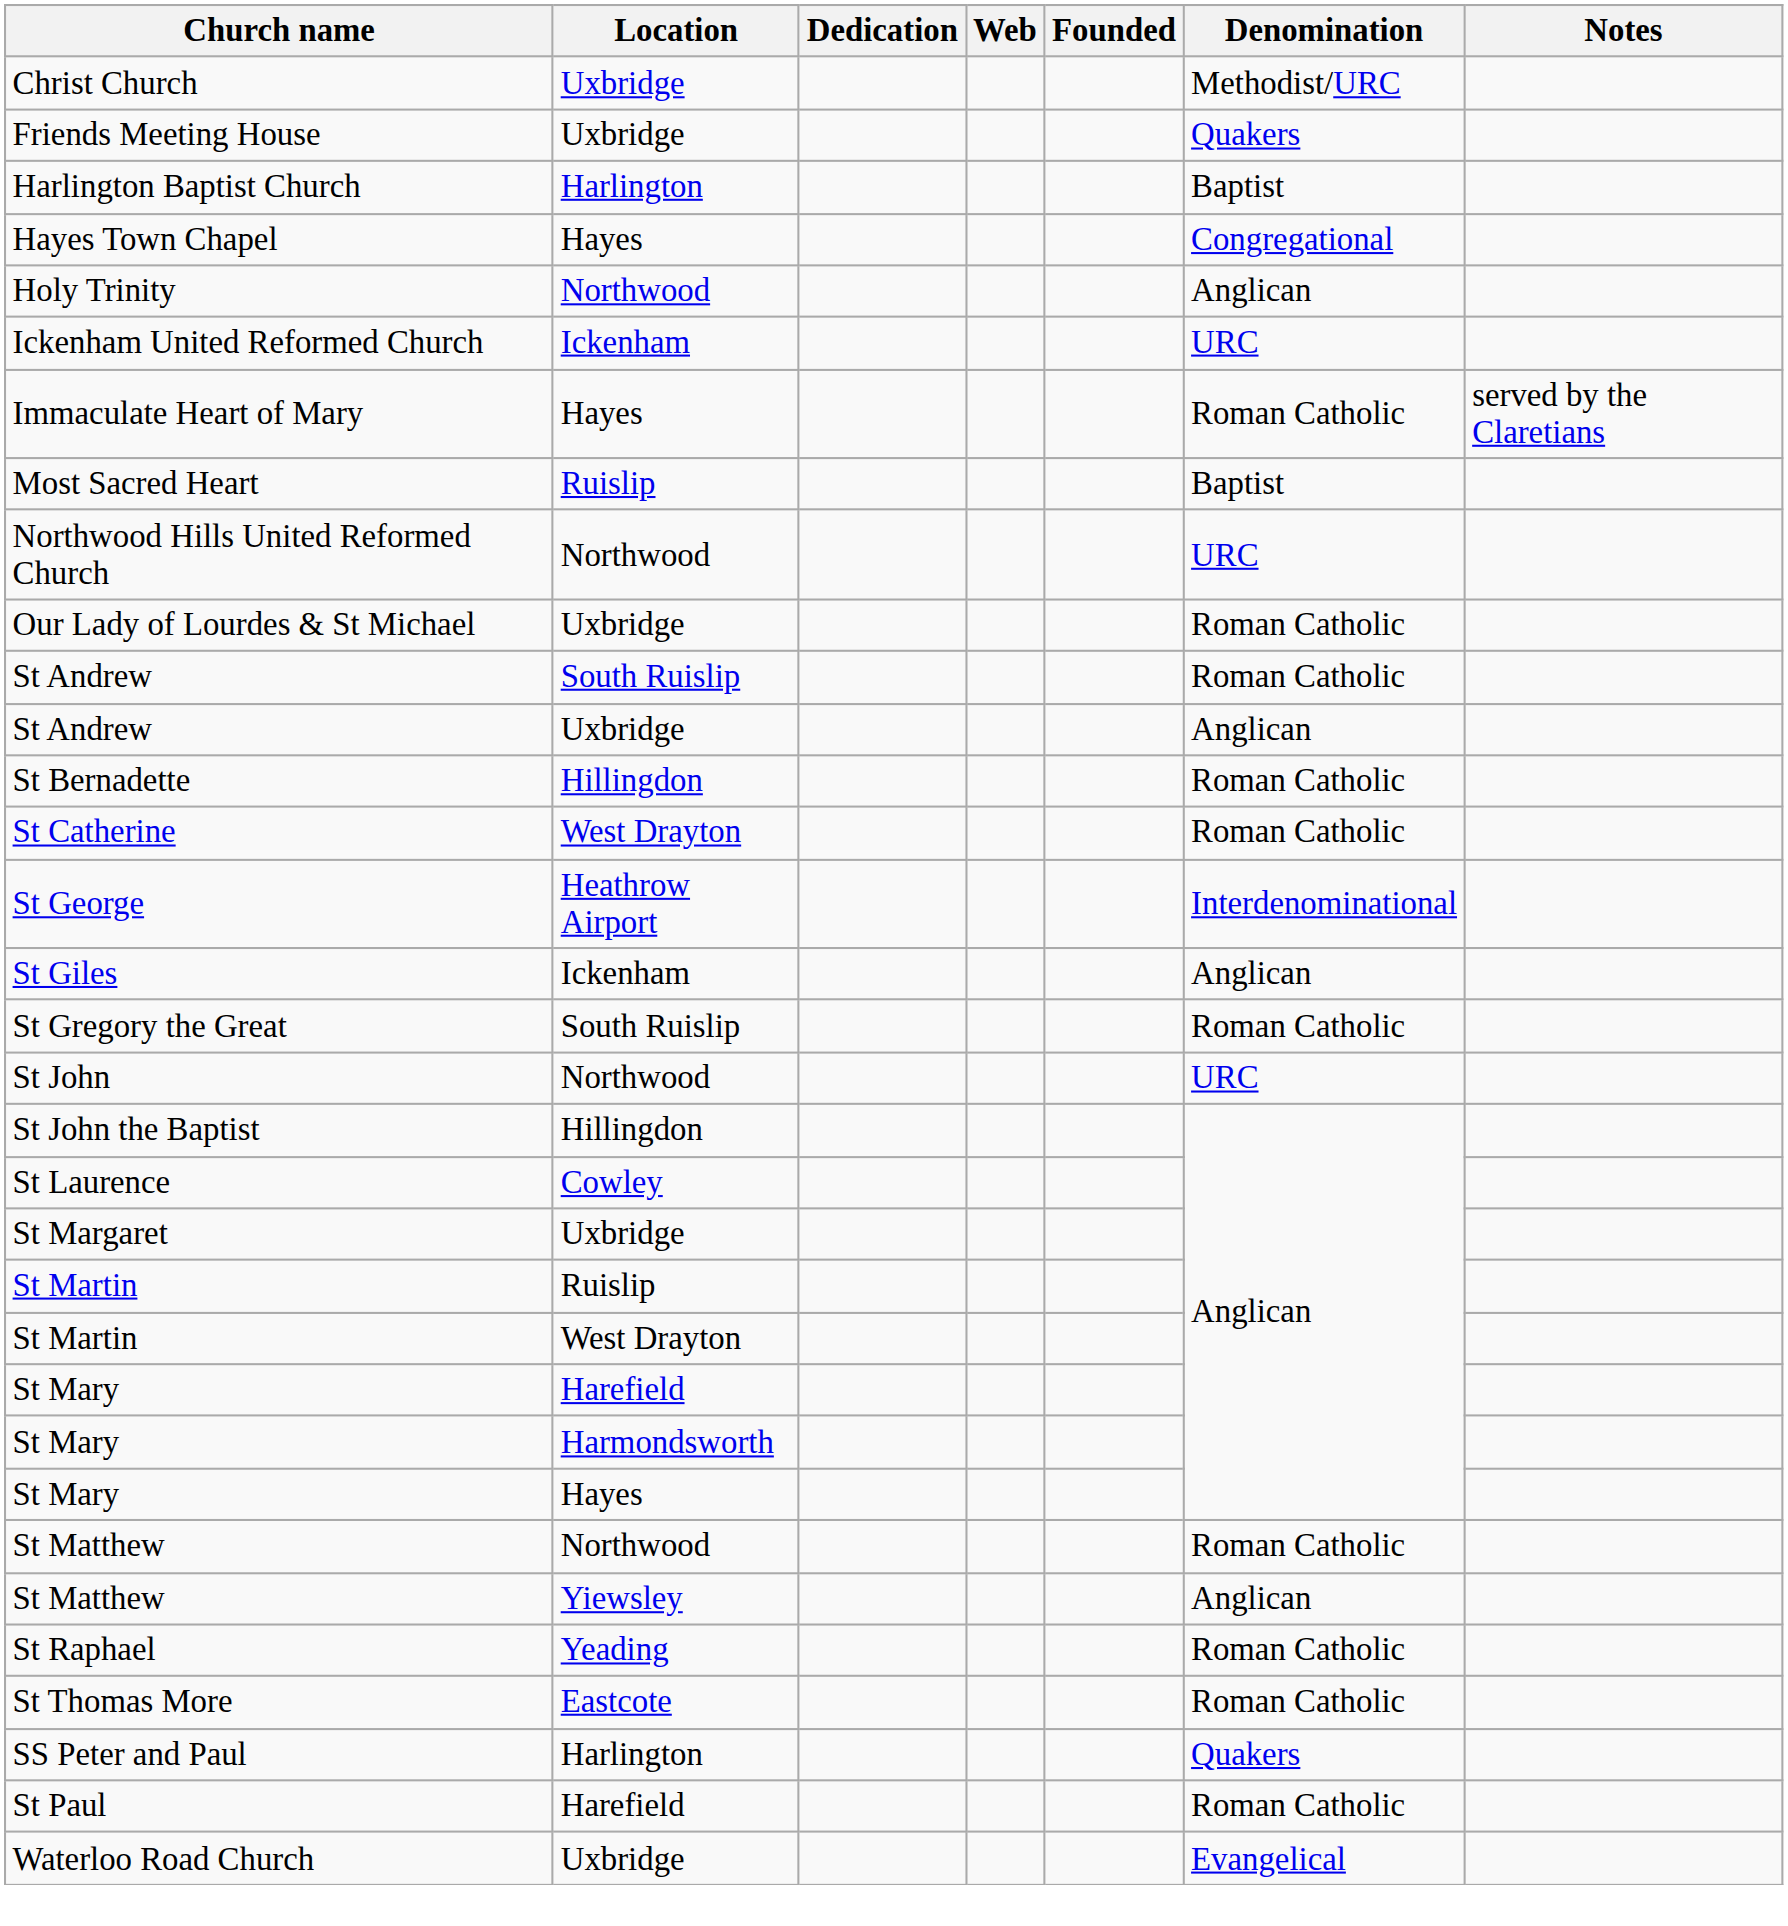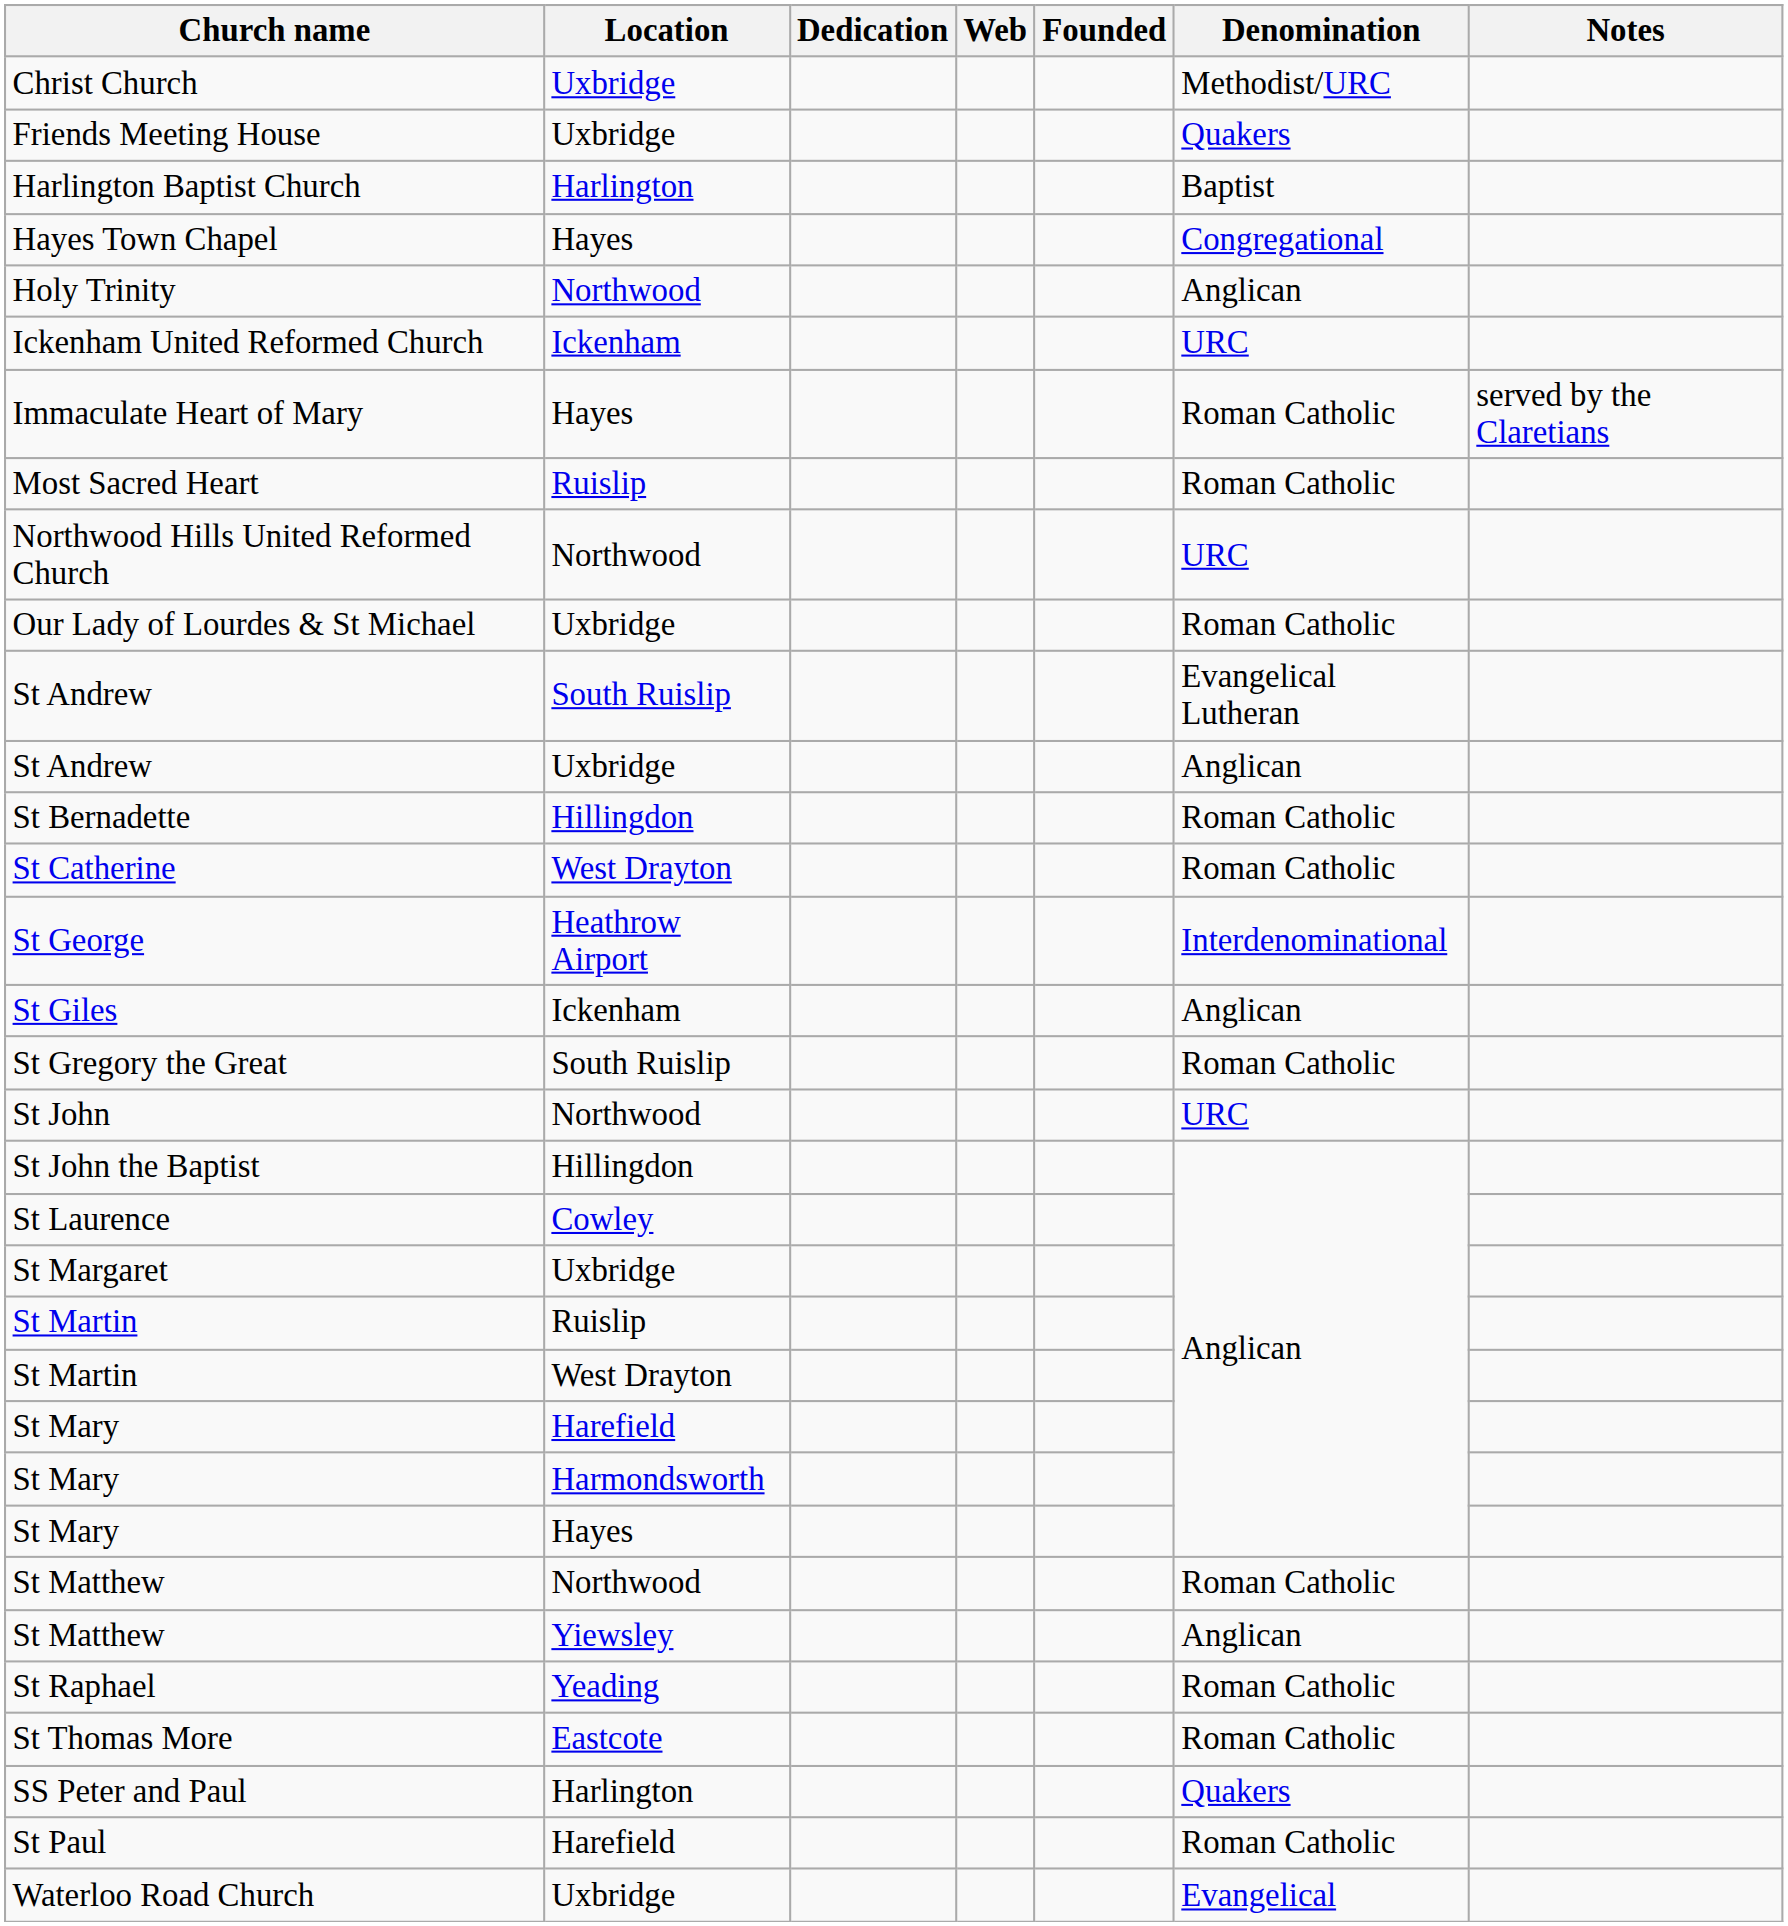Most Sacred Heart | Denomination: Baptist -> Roman Catholic
St Andrew / South Ruislip | Denomination: Roman Catholic -> Evangelical Lutheran
